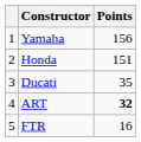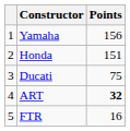Ducati | Points: 35 -> 75
